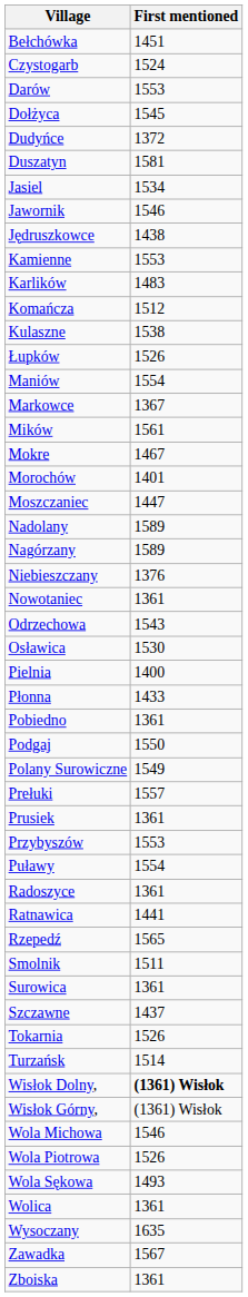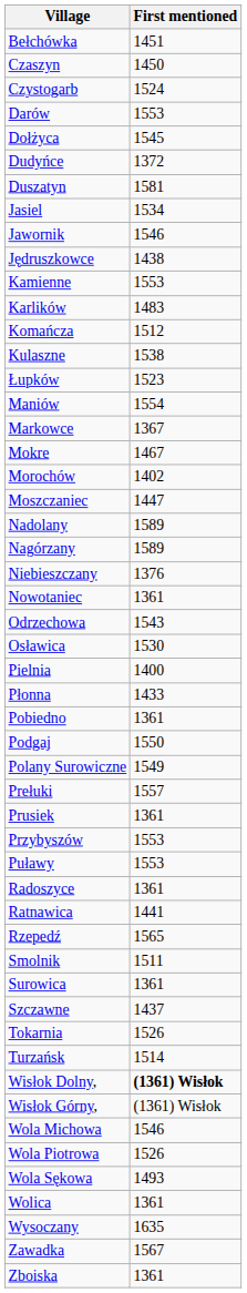+ row: Czaszyn | 1450
Łupków | First mentioned: 1526 -> 1523
- row: Mików | 1561
Morochów | First mentioned: 1401 -> 1402
Puławy | First mentioned: 1554 -> 1553
